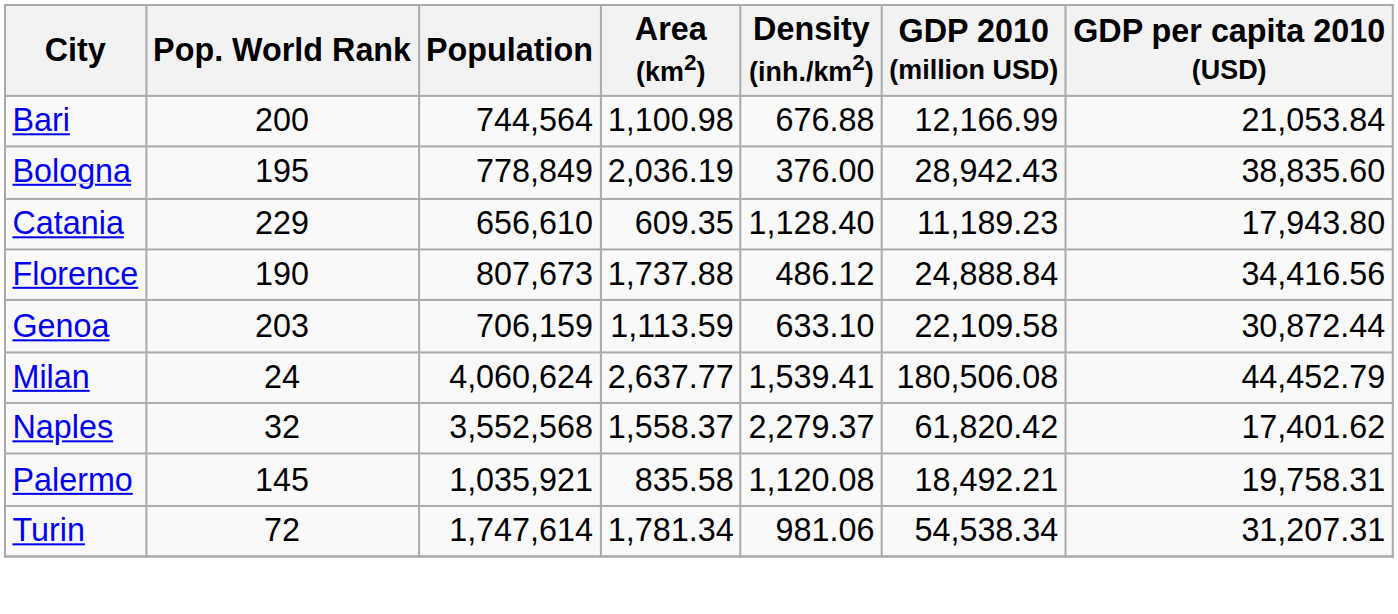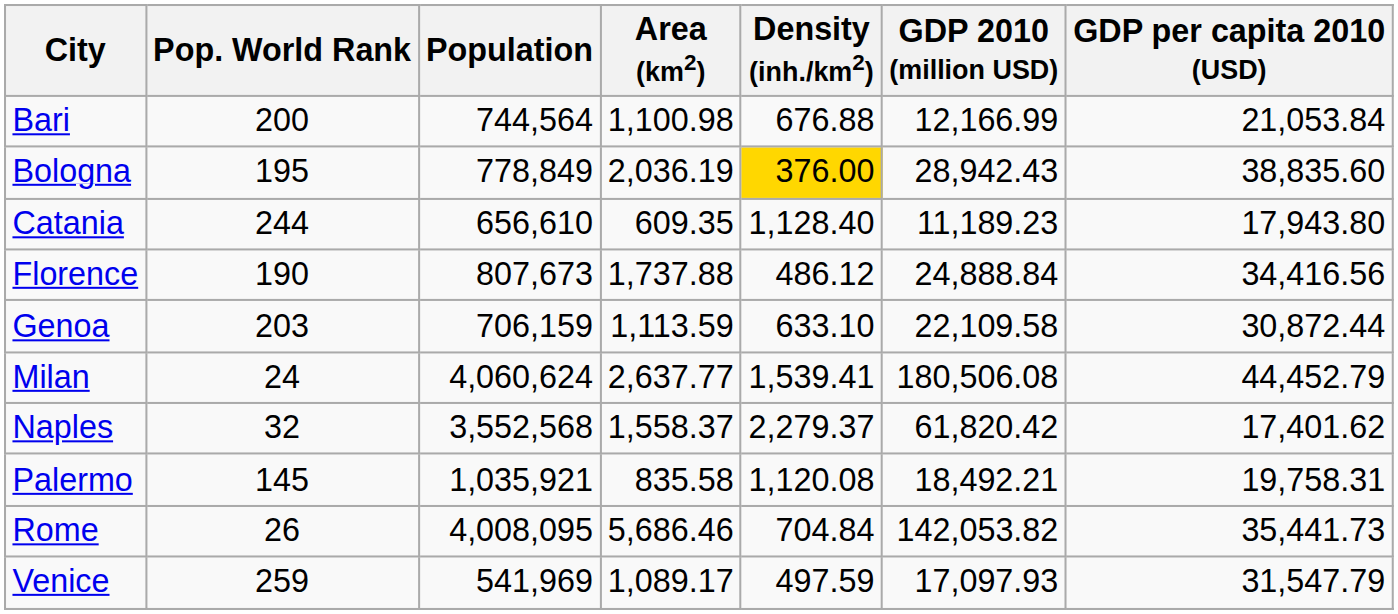Bologna | Density (inh./km2): no background -> gold background
Catania | Pop. World Rank: 229 -> 244
+ row: Rome | 26 | 4,008,095 | 5,686.46 | 704.84 | 142,053.82 | 35,441.73
- row: Turin | 72 | 1,747,614 | 1,781.34 | 981.06 | 54,538.34 | 31,207.31
+ row: Venice | 259 | 541,969 | 1,089.17 | 497.59 | 17,097.93 | 31,547.79
